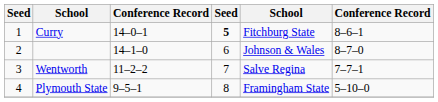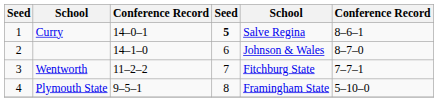Curry | column 5: Fitchburg State -> Salve Regina
Wentworth | column 5: Salve Regina -> Fitchburg State
